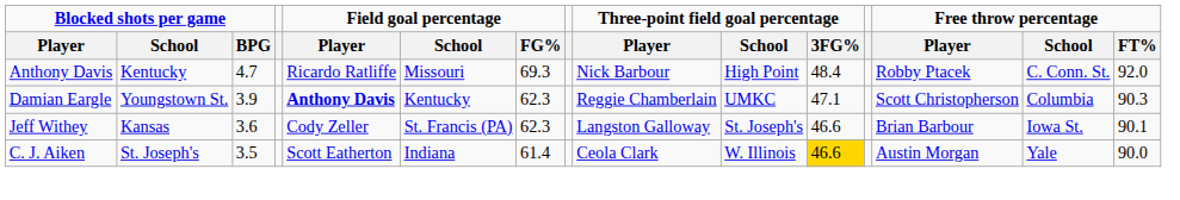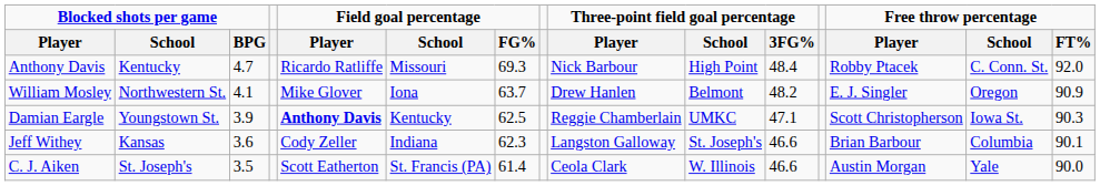+ row: William Mosley | Northwestern St. | 4.1 | Mike Glover | Iona | 63.7 | Drew Hanlen | Belmont | 48.2 | E. J. Singler | Oregon | 90.9
Damian Eargle | Field goal percentage / FG%: 62.3 -> 62.5
Damian Eargle | Free throw percentage / School: Columbia -> Iowa St.
Jeff Withey | Field goal percentage / School: St. Francis (PA) -> Indiana
Jeff Withey | Free throw percentage / School: Iowa St. -> Columbia
C. J. Aiken | Field goal percentage / School: Indiana -> St. Francis (PA)
C. J. Aiken | Three-point field goal percentage / 3FG%: gold background -> no background
